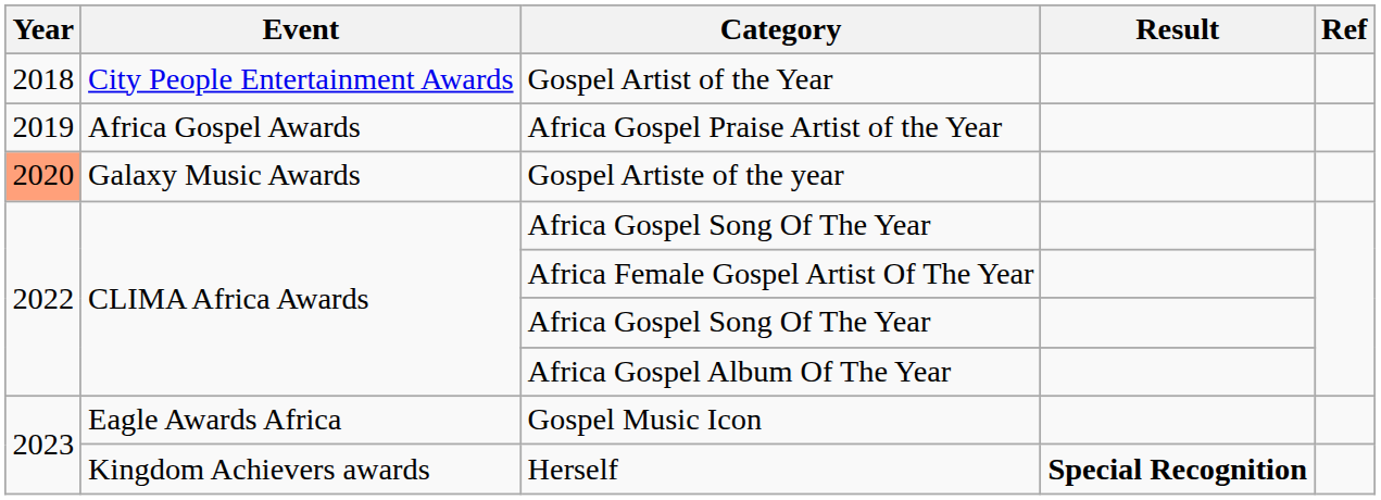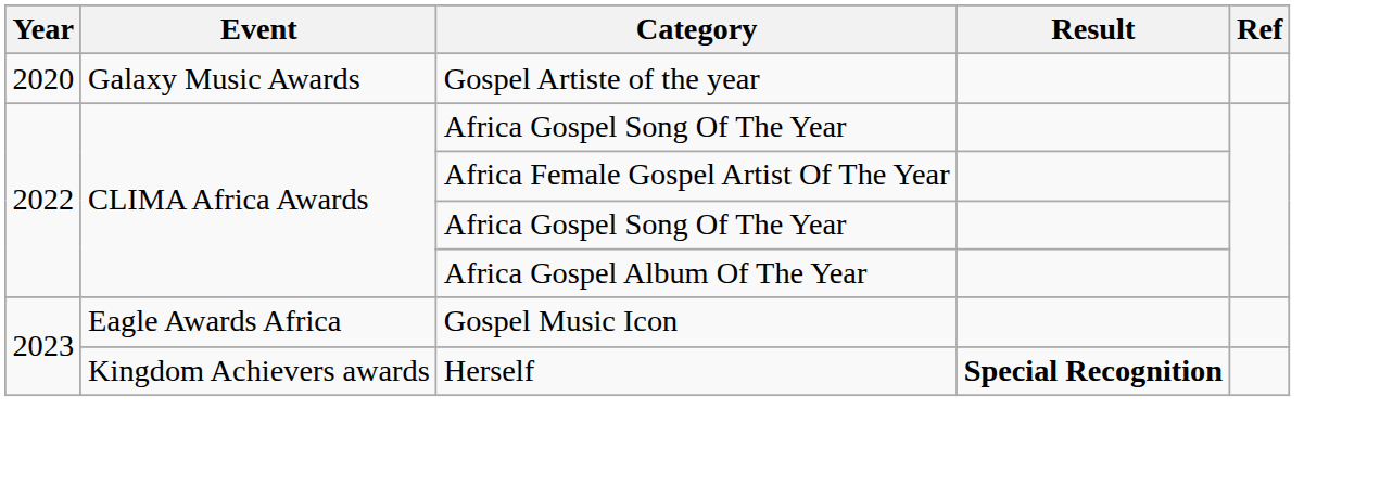- row: 2018 | City People Entertainment Awards | Gospel Artist of the Year
- row: 2019 | Africa Gospel Awards | Africa Gospel Praise Artist of the Year
Gospel Artiste of the year | Year: lightsalmon background -> no background
